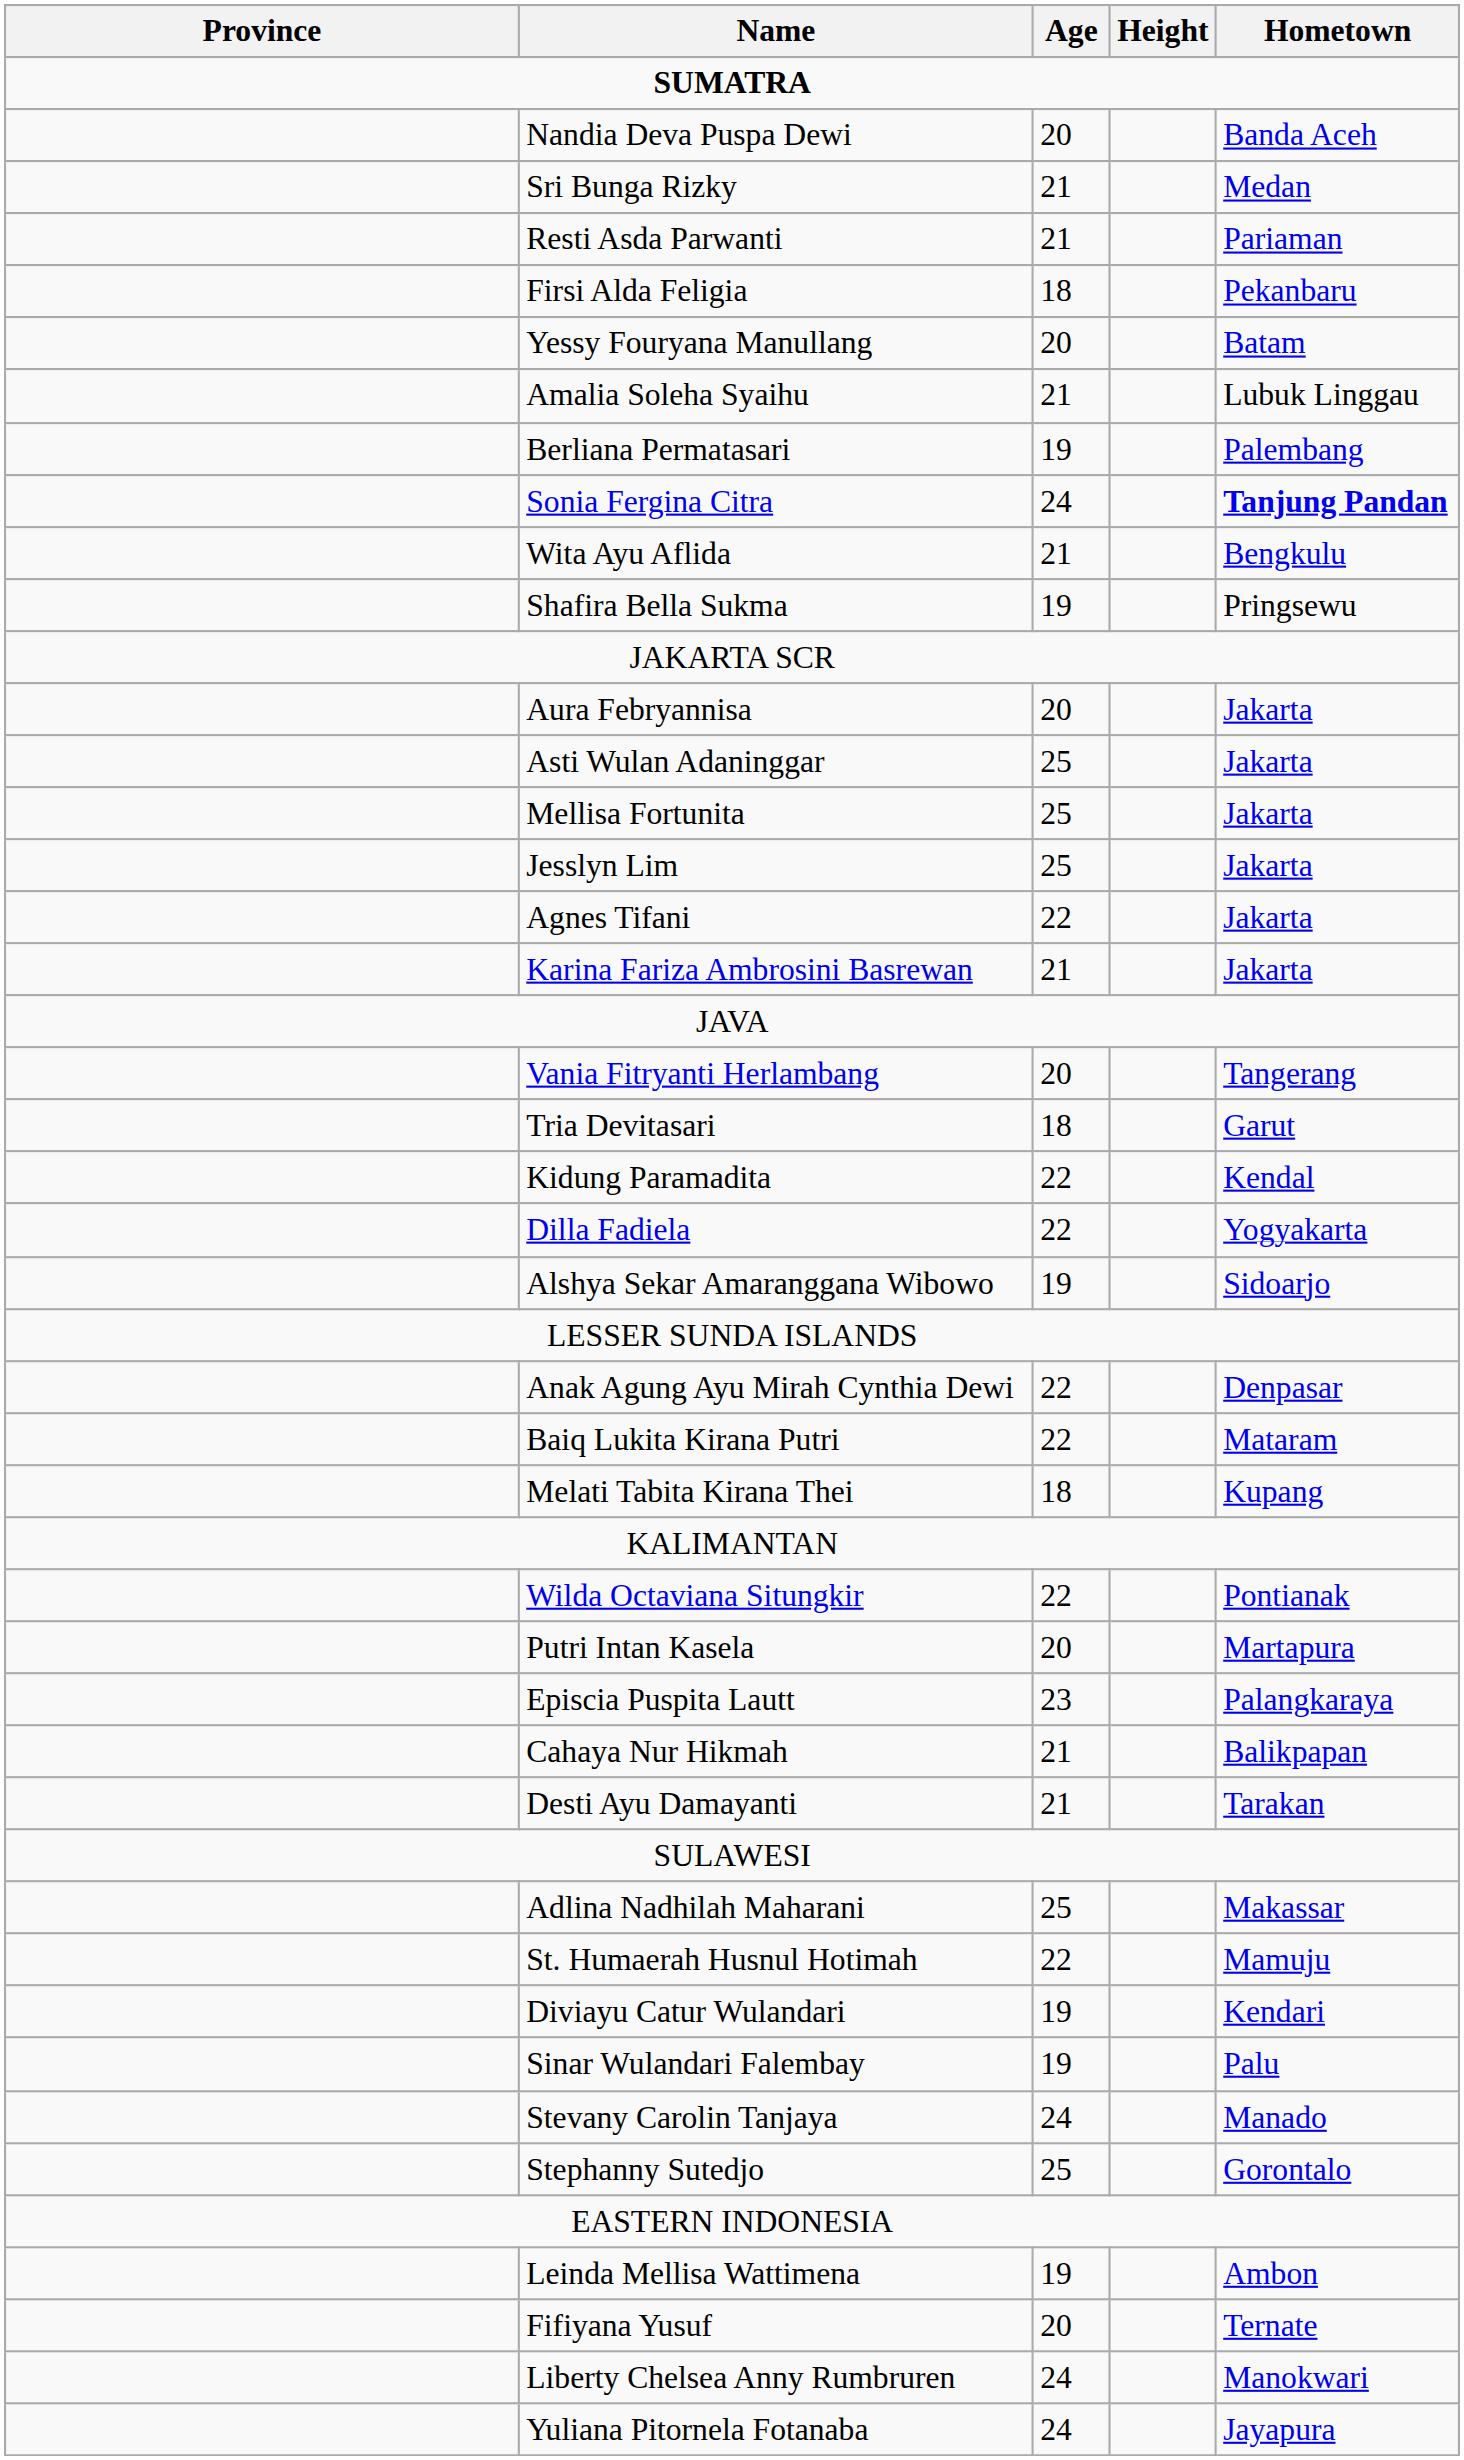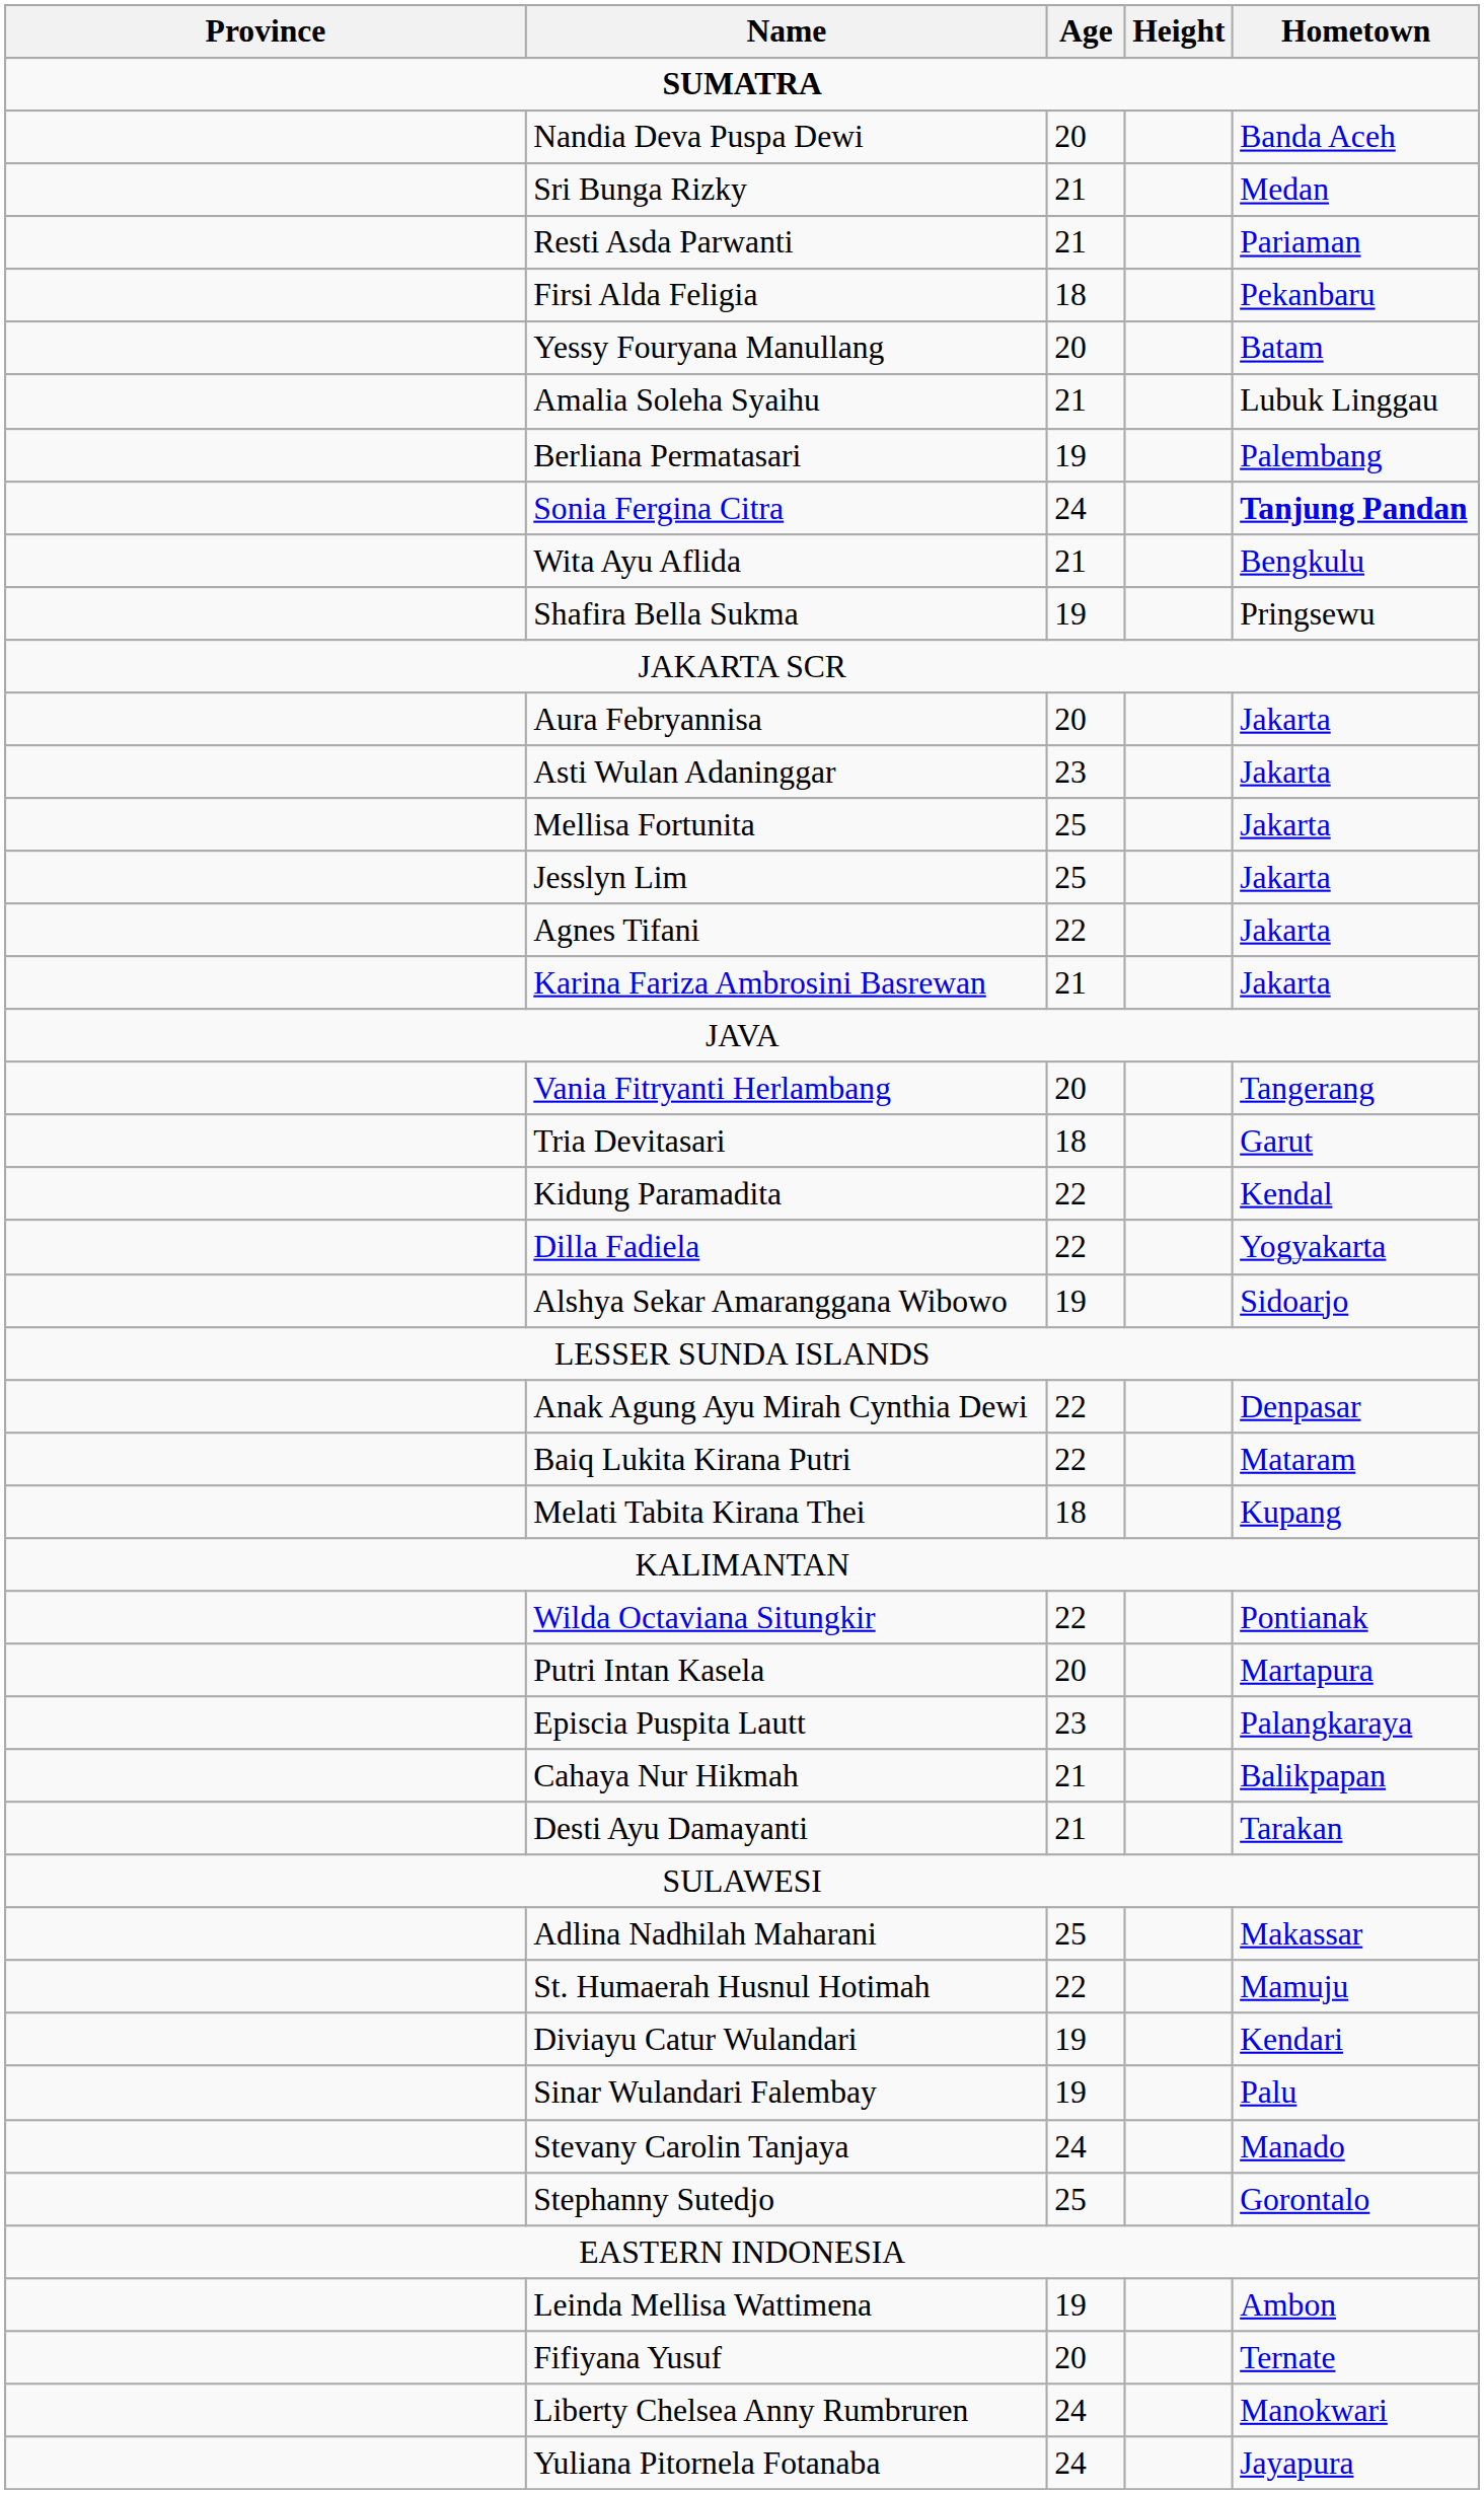Asti Wulan Adaninggar | Age: 25 -> 23
